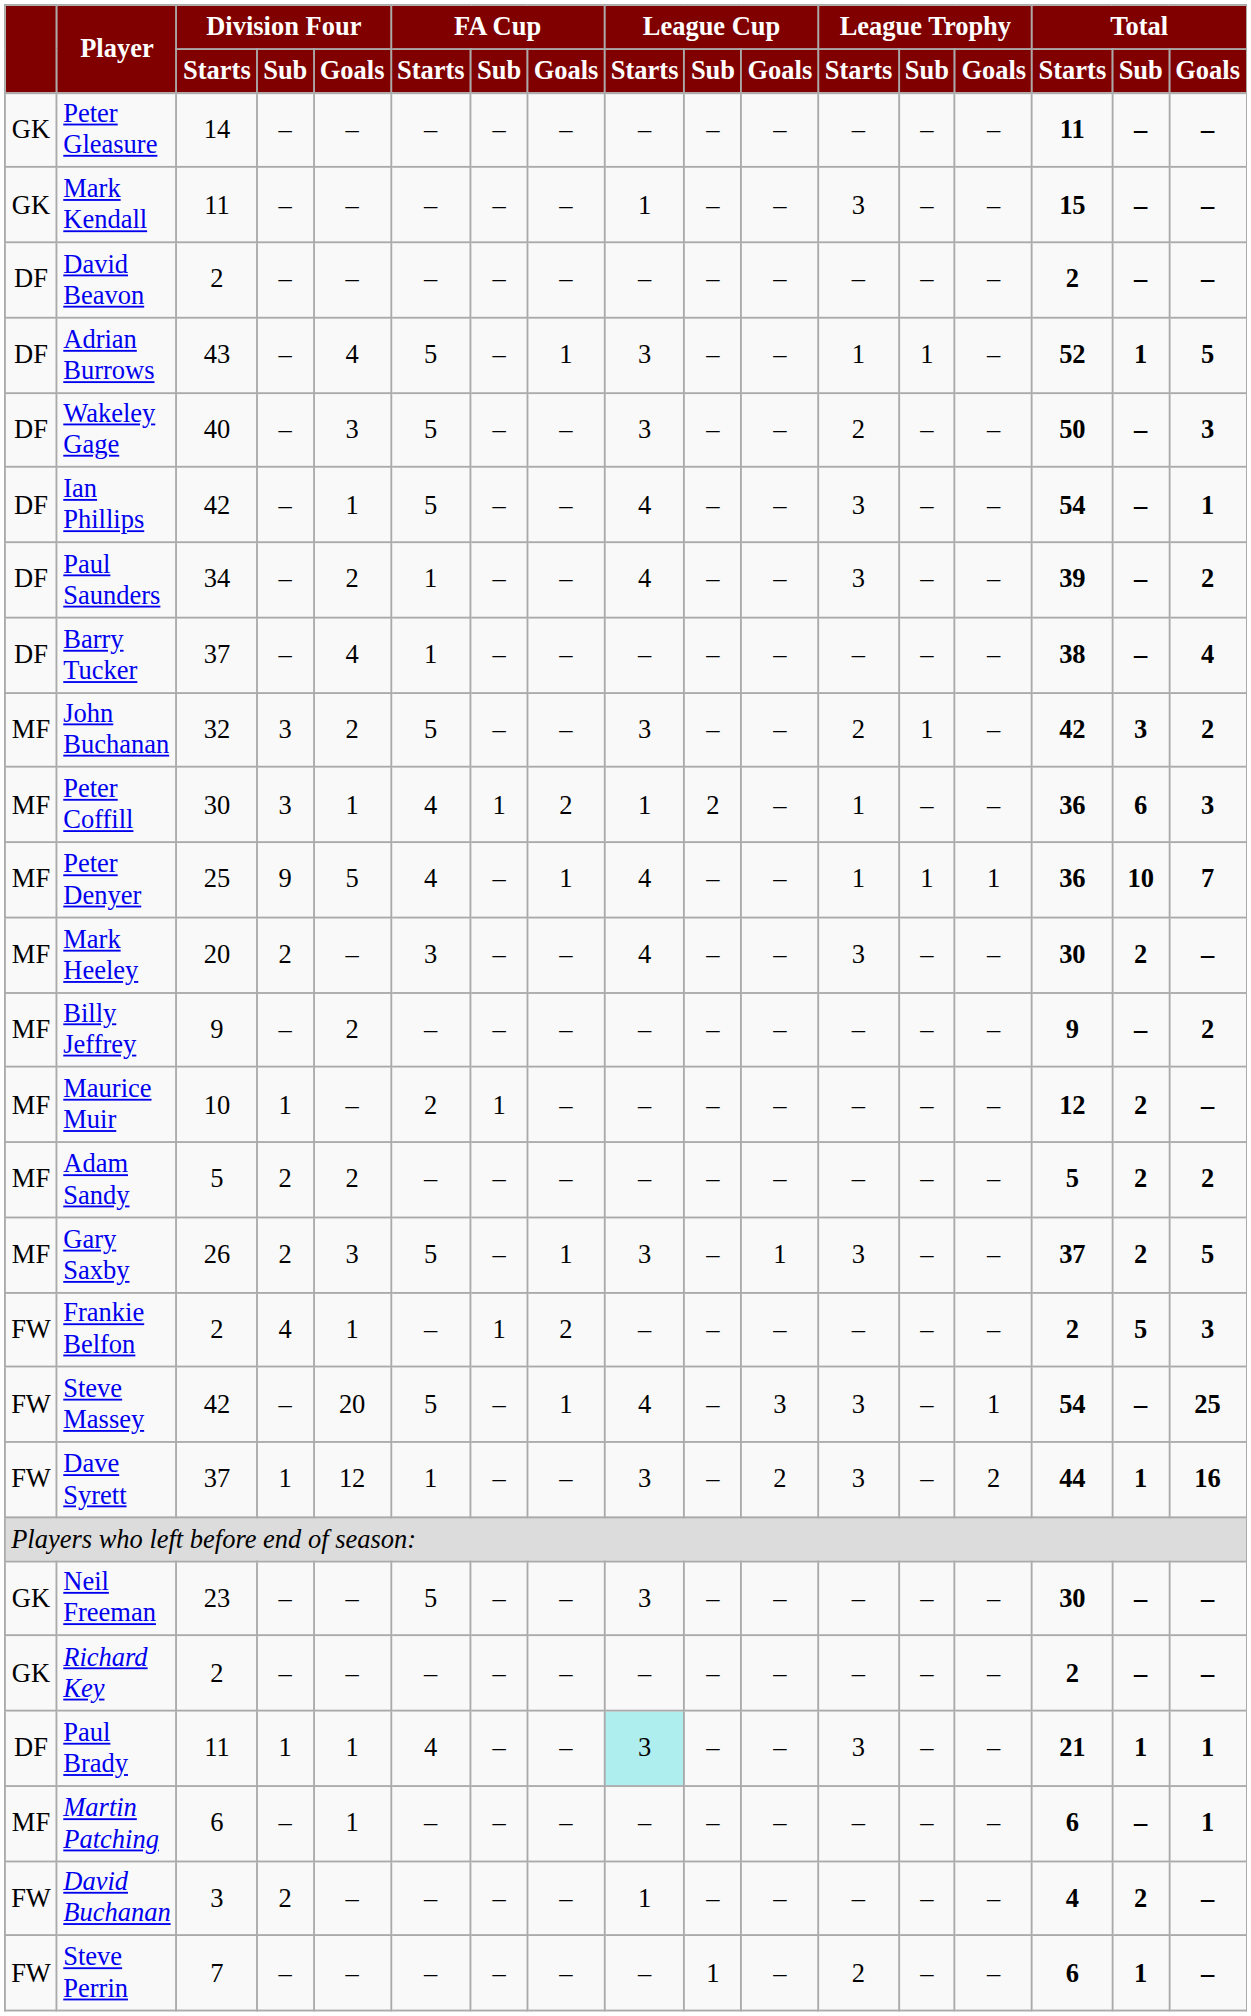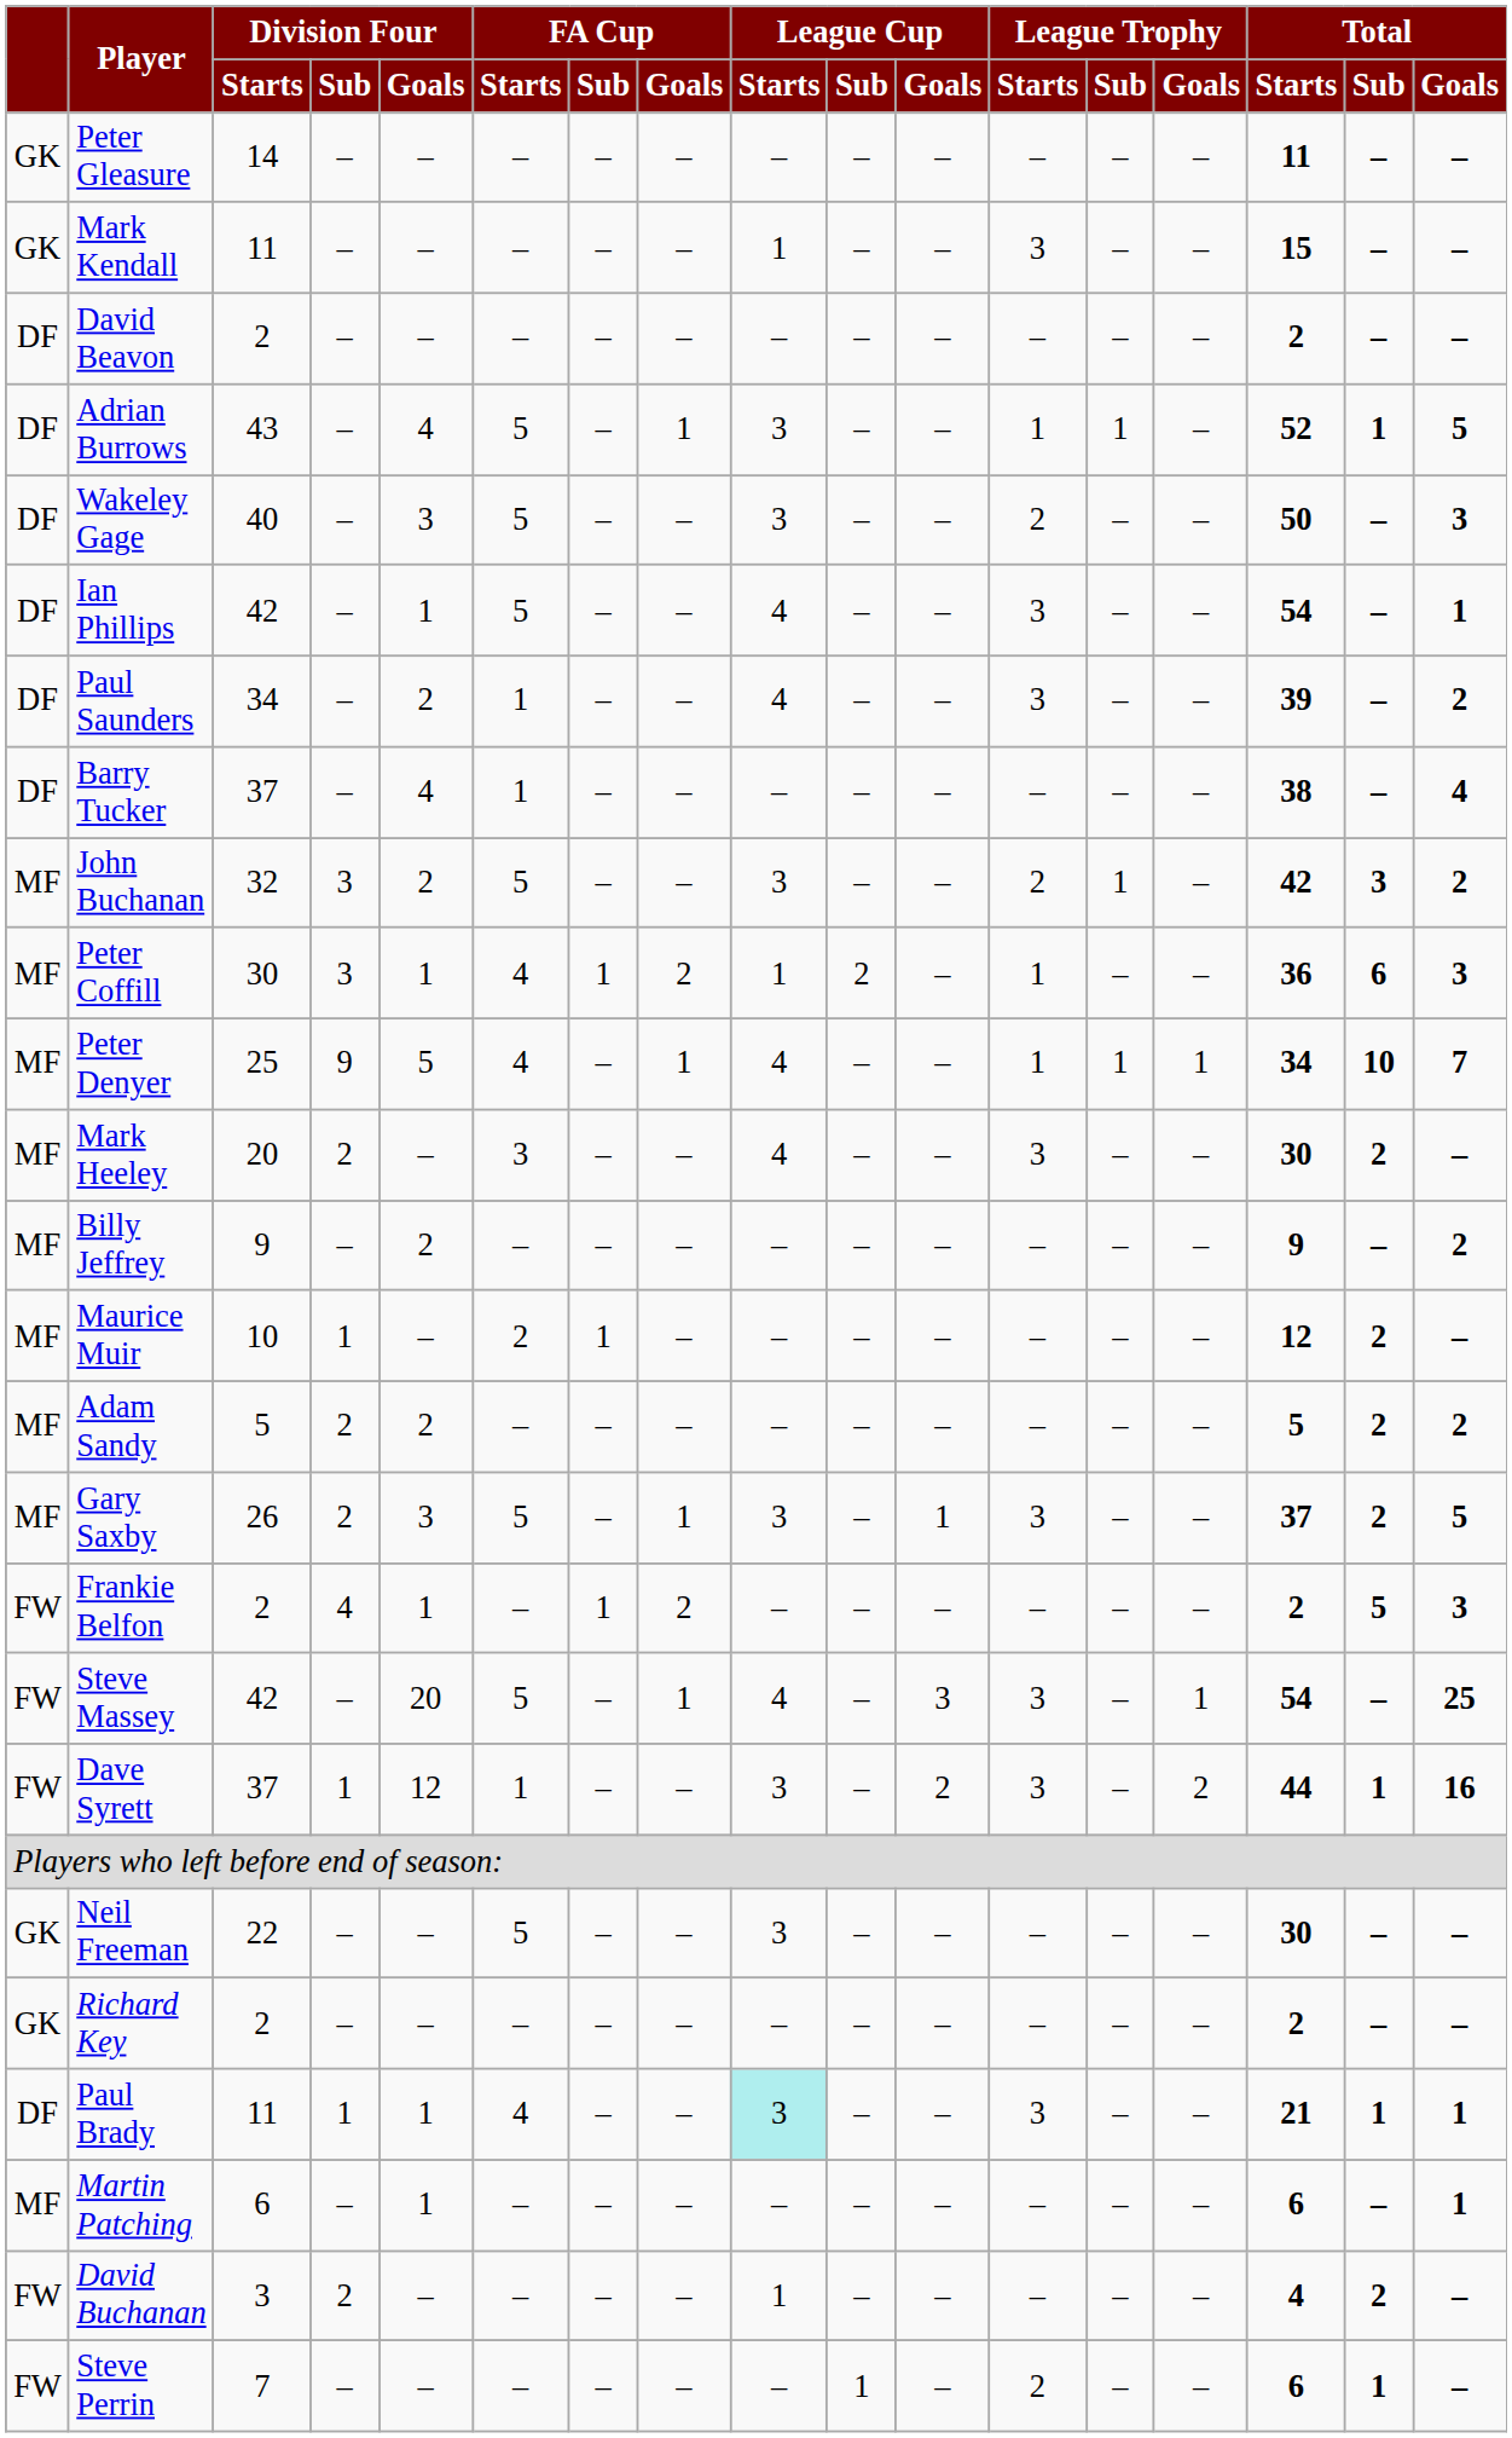Peter Denyer | Total / Starts: 36 -> 34
Neil Freeman | Division Four / Starts: 23 -> 22
